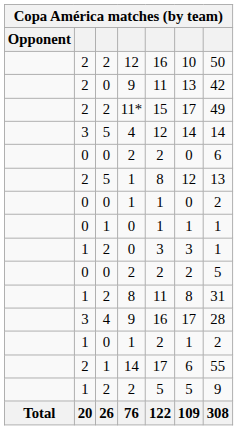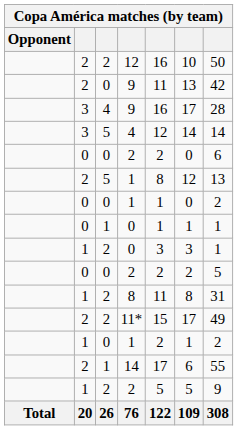rows swapped: 11* <-> 3 / 9
